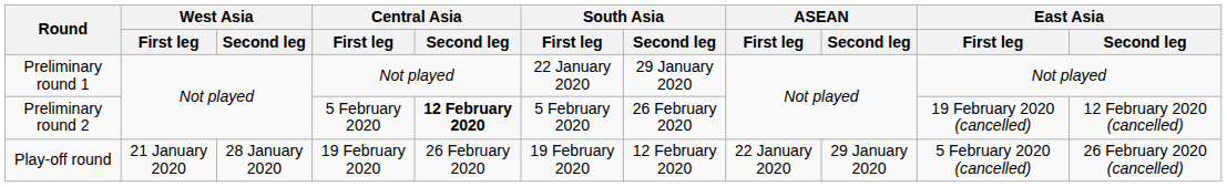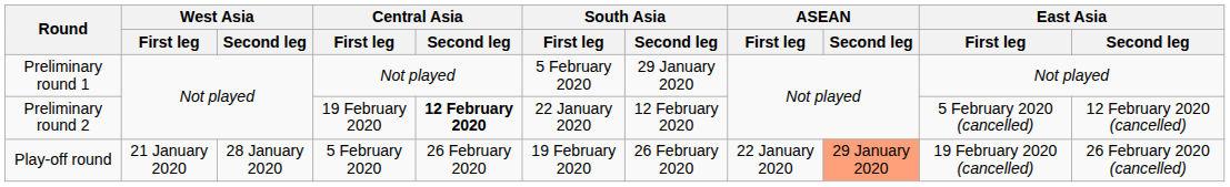Preliminary round 1 | South Asia / First leg: 22 January 2020 -> 5 February 2020
Preliminary round 2 | Central Asia / First leg: 5 February 2020 -> 19 February 2020
Preliminary round 2 | South Asia / First leg: 5 February 2020 -> 22 January 2020
Preliminary round 2 | South Asia / Second leg: 26 February 2020 -> 12 February 2020
Preliminary round 2 | East Asia / First leg: 19 February 2020 (cancelled) -> 5 February 2020 (cancelled)
Play-off round | Central Asia / First leg: 19 February 2020 -> 5 February 2020
Play-off round | South Asia / Second leg: 12 February 2020 -> 26 February 2020
Play-off round | ASEAN / Second leg: no background -> lightsalmon background
Play-off round | East Asia / First leg: 5 February 2020 (cancelled) -> 19 February 2020 (cancelled)
